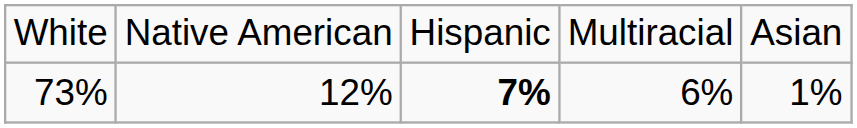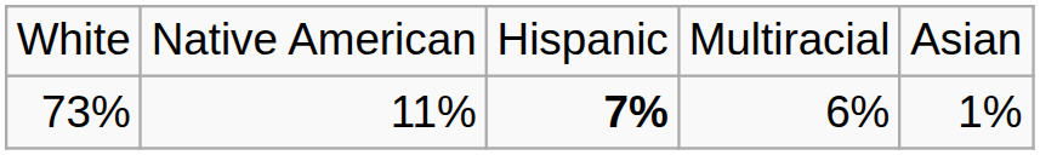73% | column 2: 12% -> 11%
